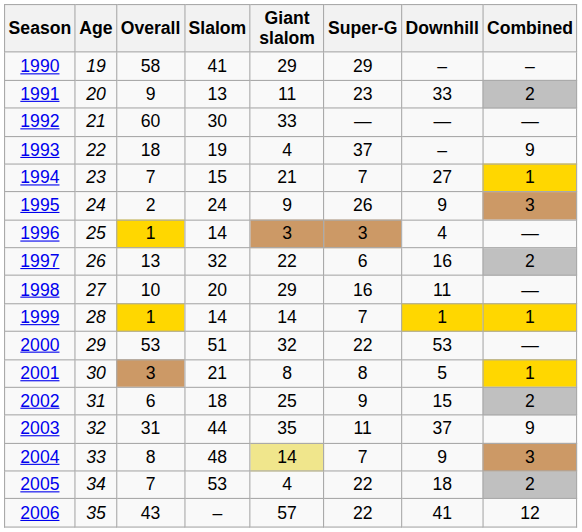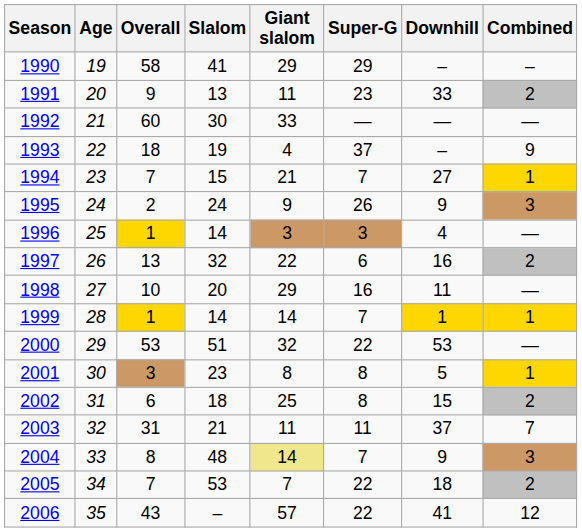2001 | Slalom: 21 -> 23
2002 | Super-G: 9 -> 8
2003 | Slalom: 44 -> 21
2003 | Giant slalom: 35 -> 11
2003 | Combined: 9 -> 7
2005 | Giant slalom: 4 -> 7
